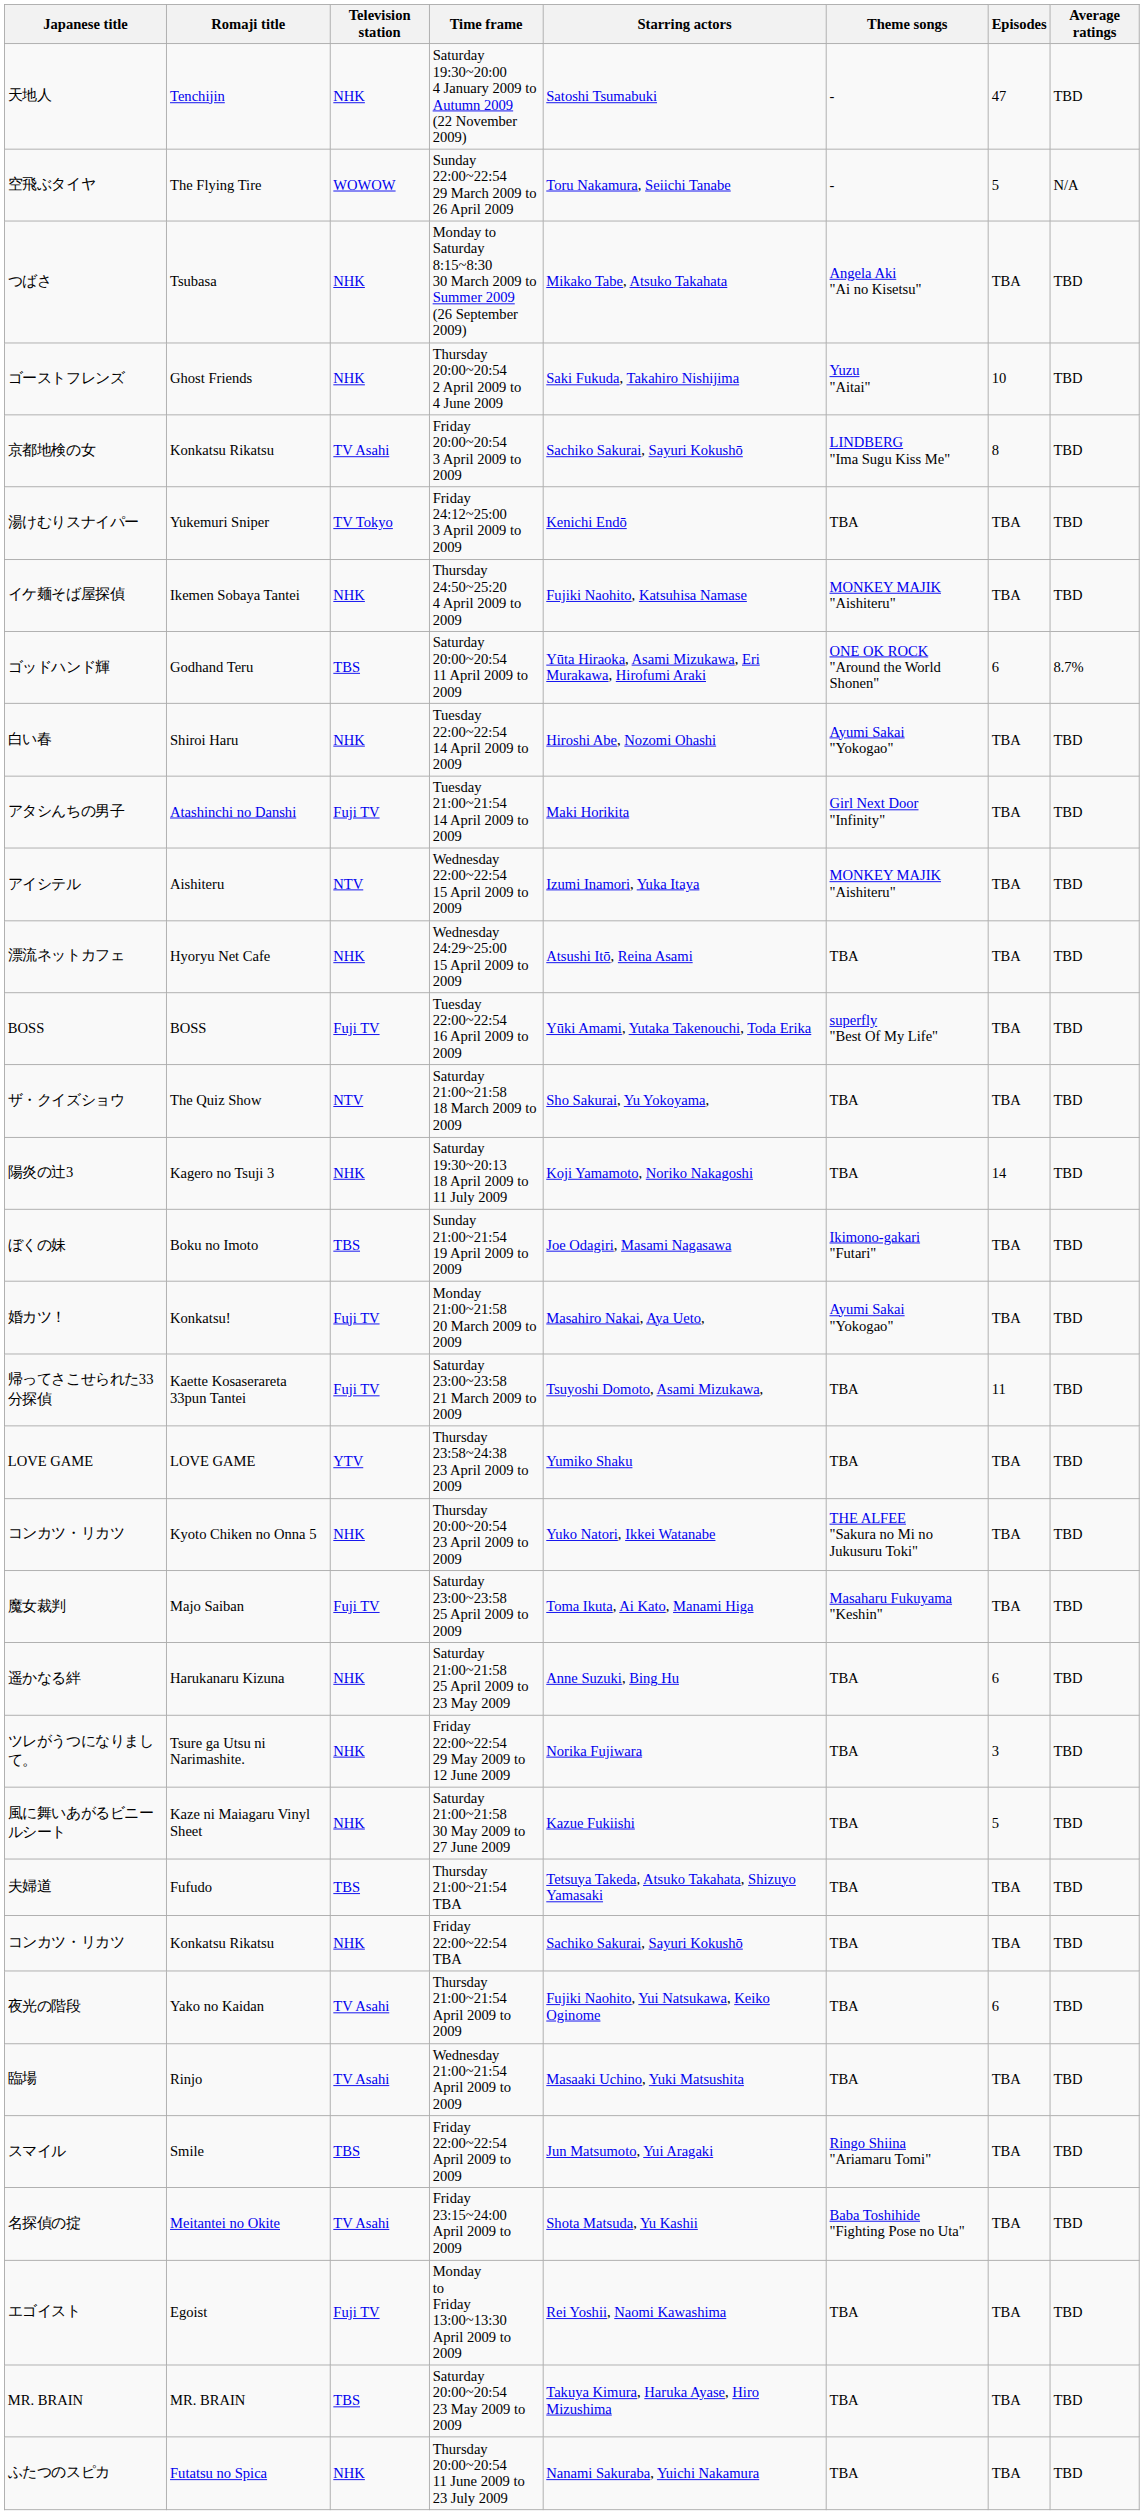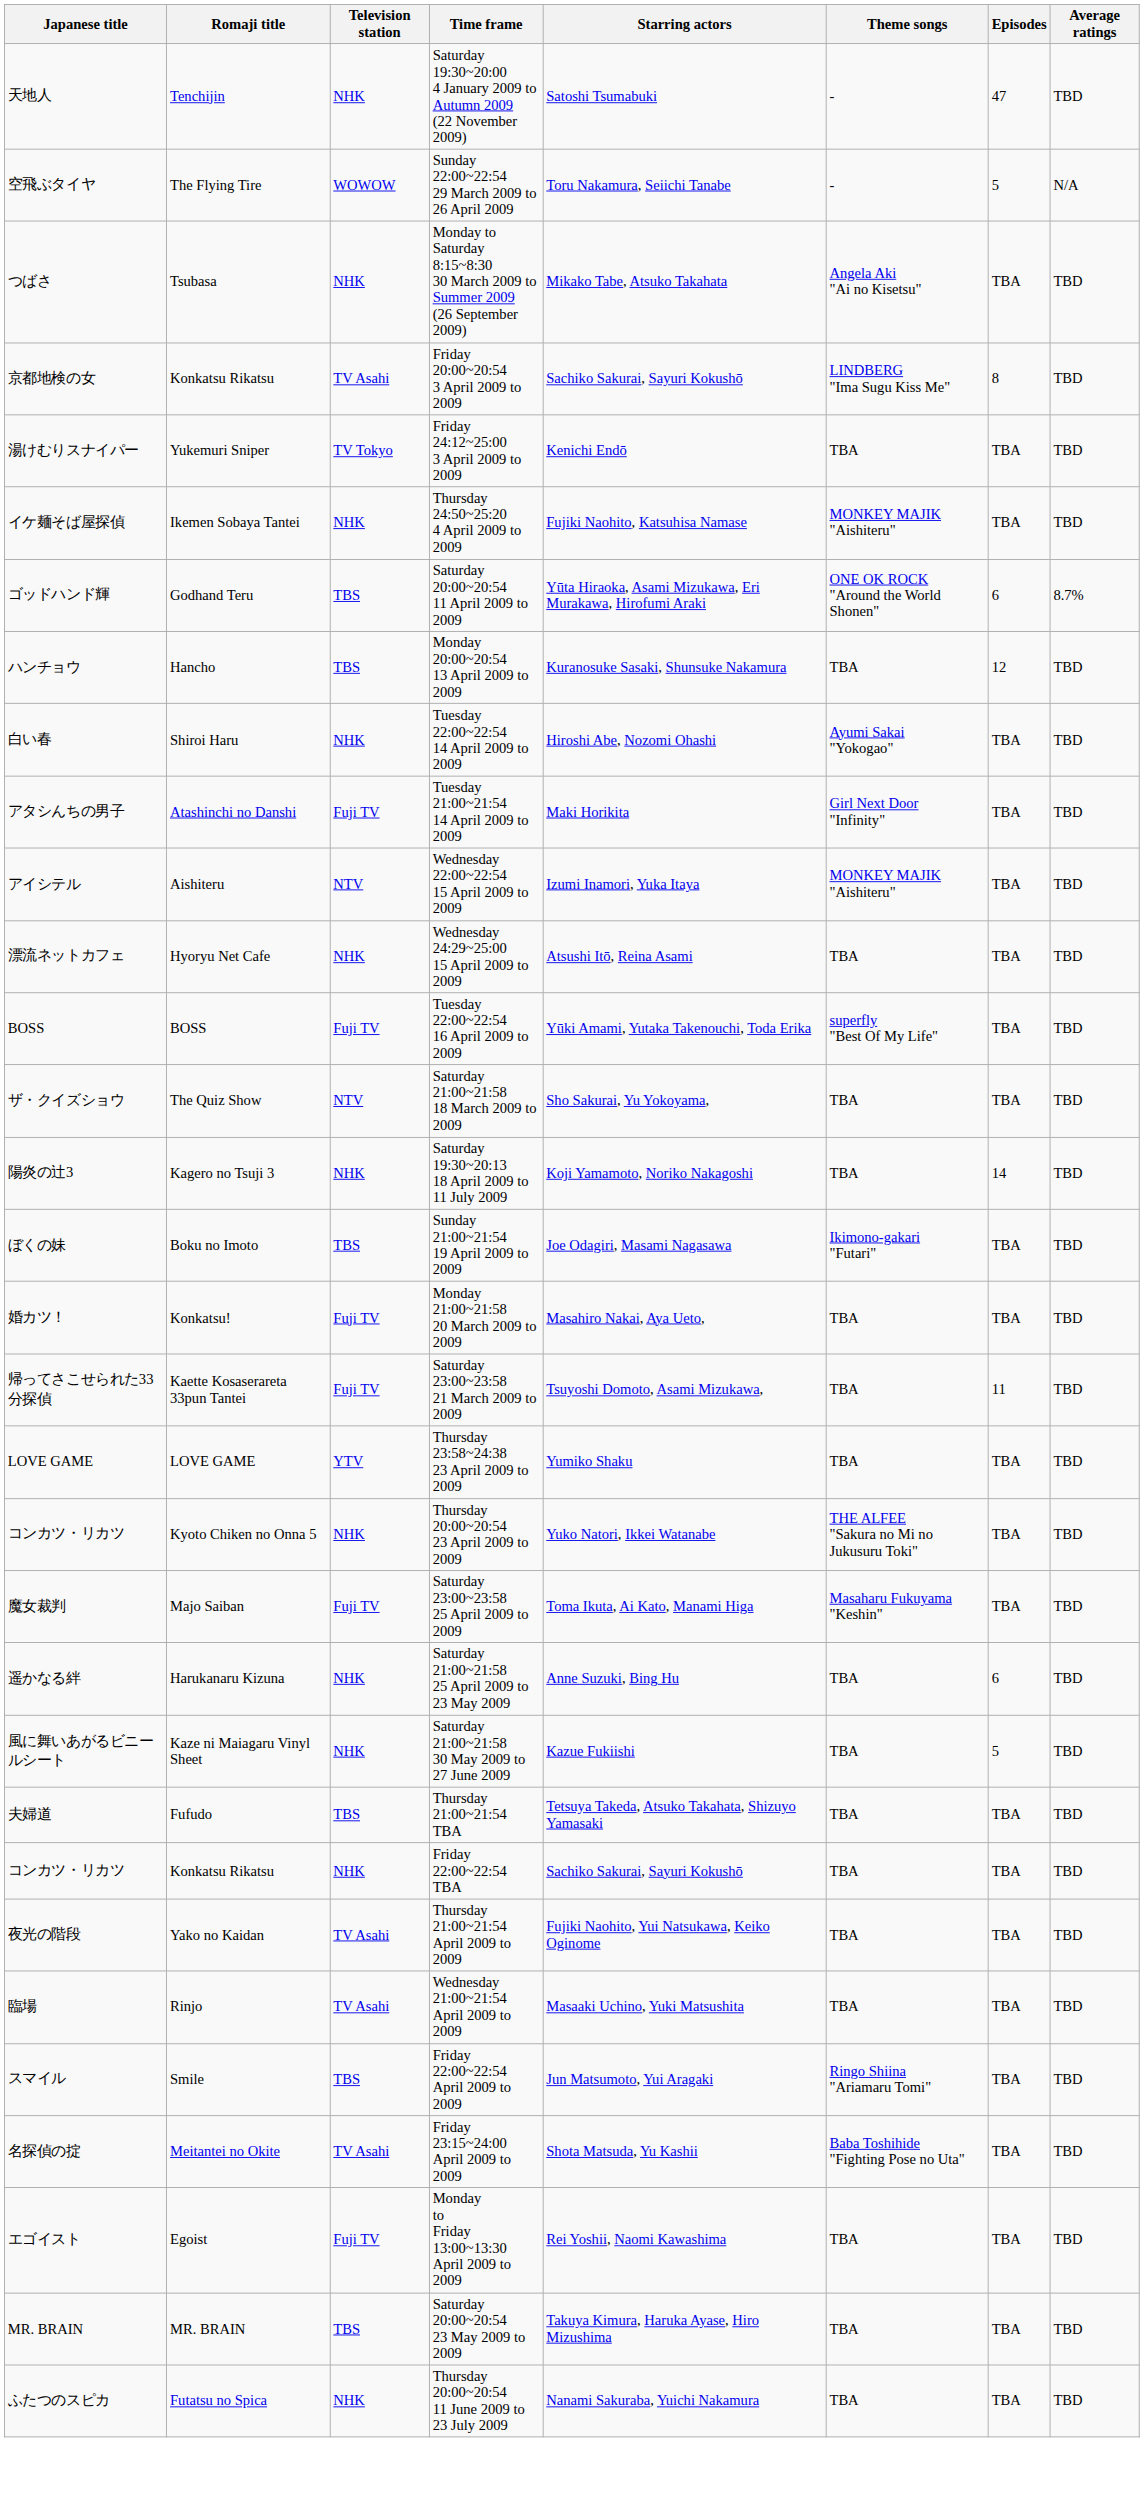- row: ゴーストフレンズ | Ghost Friends | NHK | Thursday 20:00~20:54 2 April 2009 to 4 June 2009 | Saki Fukuda, Takahiro Nishijima | Yuzu "Aitai" | 10 | TBD
+ row: ハンチョウ | Hancho | TBS | Monday 20:00~20:54 13 April 2009 to 2009 | Kuranosuke Sasaki, Shunsuke Nakamura | TBA | 12 | TBD
Monday 21:00~21:58 20 March 2009 to 2009 | Theme songs: Ayumi Sakai "Yokogao" -> TBA
- row: ツレがうつになりまして。 | Tsure ga Utsu ni Narimashite. | NHK | Friday 22:00~22:54 29 May 2009 to 12 June 2009 | Norika Fujiwara | TBA | 3 | TBD
Thursday 21:00~21:54 April 2009 to 2009 | Episodes: 6 -> TBA
